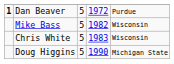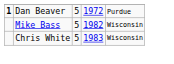- row: Doug Higgins | 5 | 1990 | Michigan State
